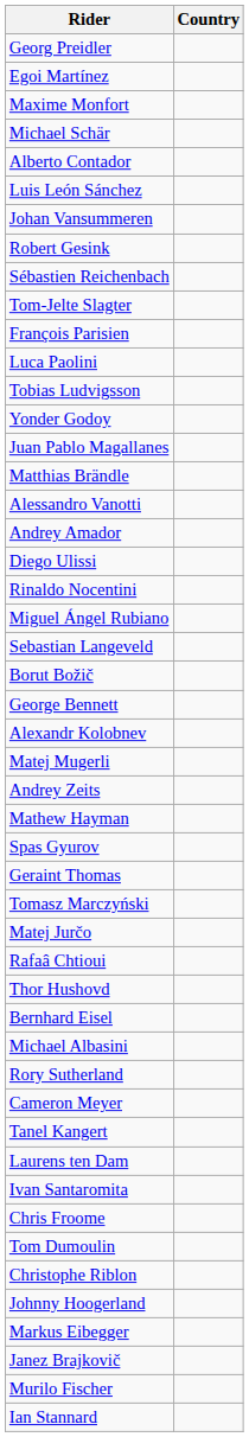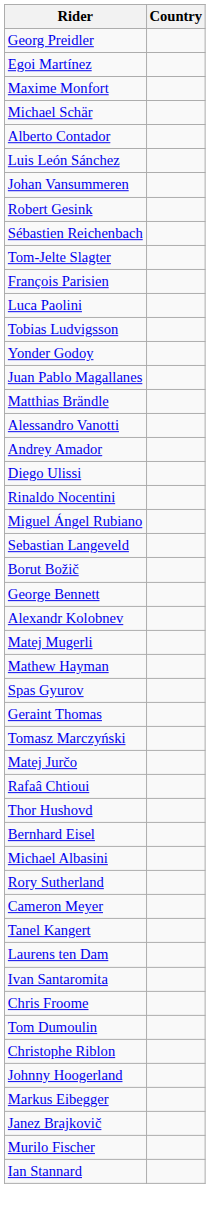- row: Andrey Zeits
